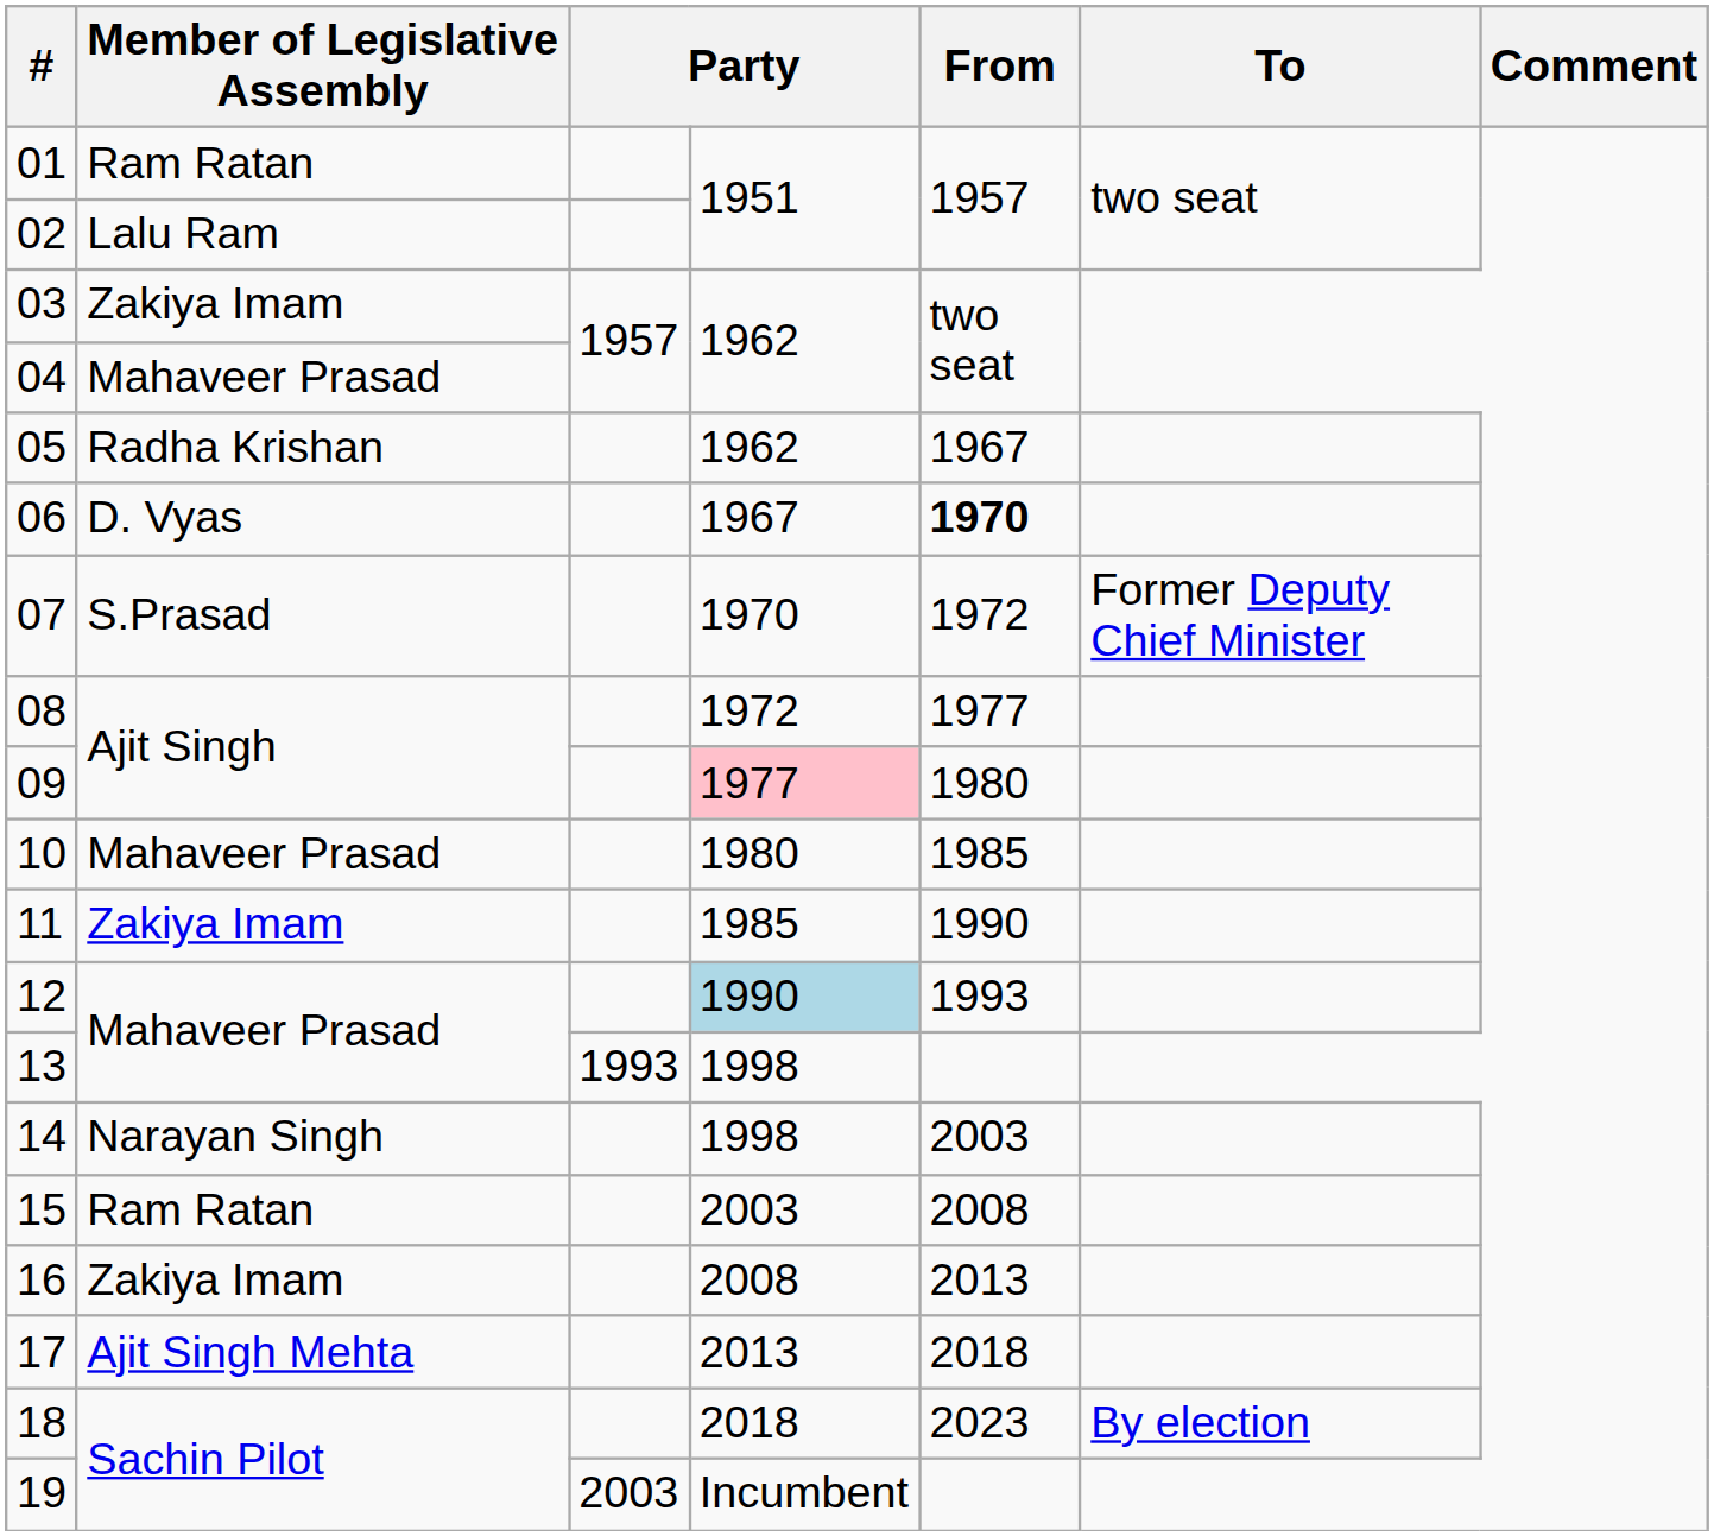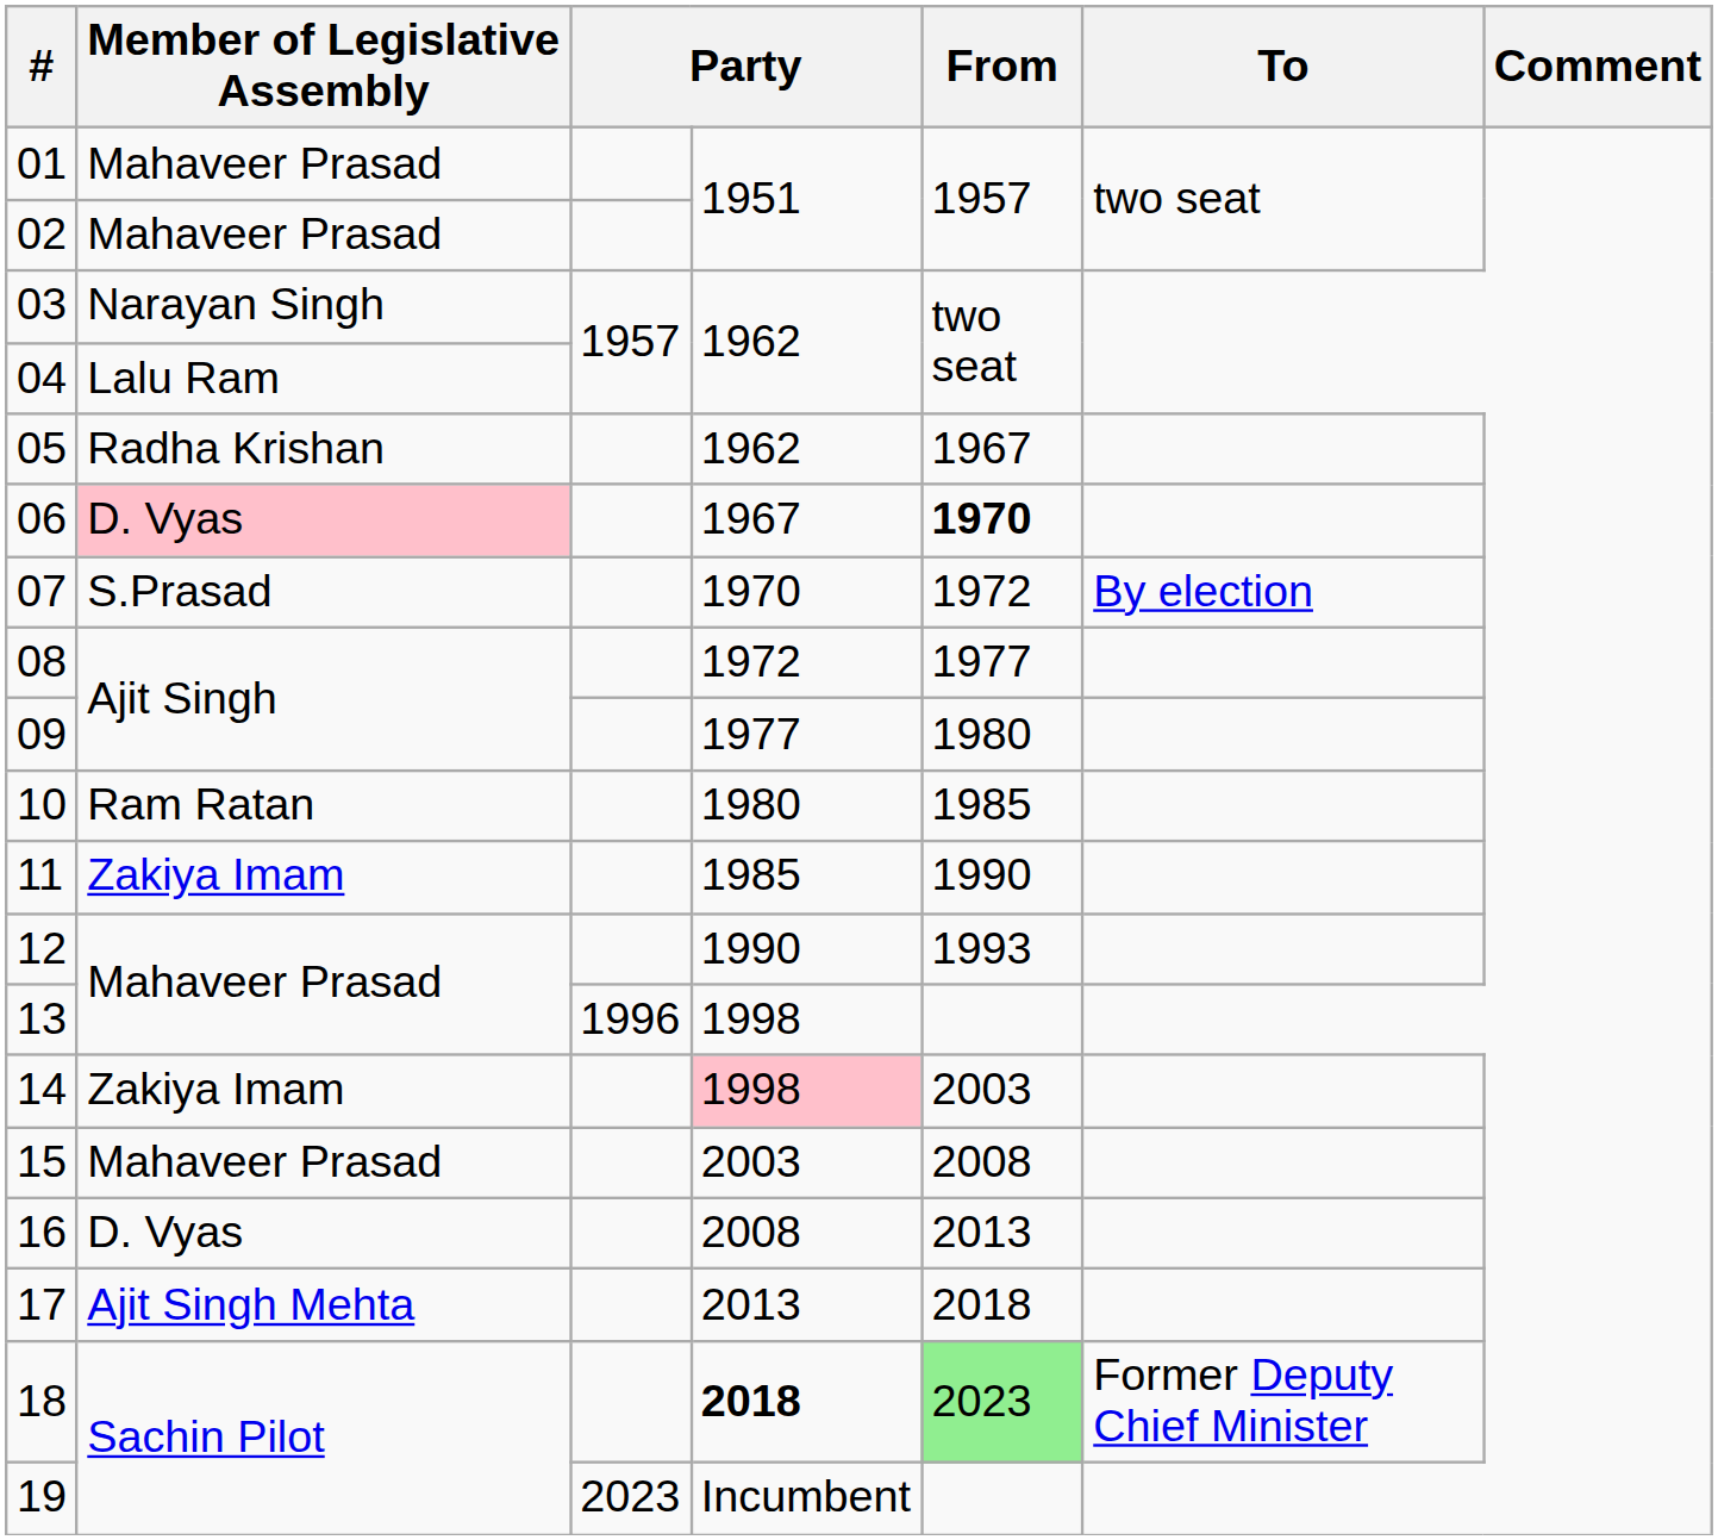01 | Member of Legislative Assembly: Ram Ratan -> Mahaveer Prasad
02 | Member of Legislative Assembly: Lalu Ram -> Mahaveer Prasad
03 | Member of Legislative Assembly: Zakiya Imam -> Narayan Singh
04 | Member of Legislative Assembly: Mahaveer Prasad -> Lalu Ram
06 | Member of Legislative Assembly: no background -> pink background
07 | To: Former Deputy Chief Minister -> By election
09 | column 4: pink background -> no background
10 | Member of Legislative Assembly: Mahaveer Prasad -> Ram Ratan
12 | column 4: lightblue background -> no background
13 | column 3: 1993 -> 1996
14 | Member of Legislative Assembly: Narayan Singh -> Zakiya Imam
14 | column 4: no background -> pink background
15 | Member of Legislative Assembly: Ram Ratan -> Mahaveer Prasad
16 | Member of Legislative Assembly: Zakiya Imam -> D. Vyas
18 | column 4: normal -> bold
18 | From: no background -> lightgreen background
18 | To: By election -> Former Deputy Chief Minister
19 | column 3: 2003 -> 2023
